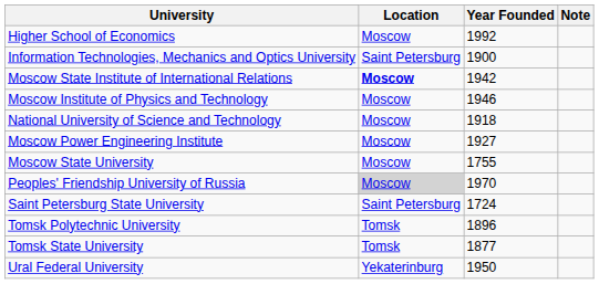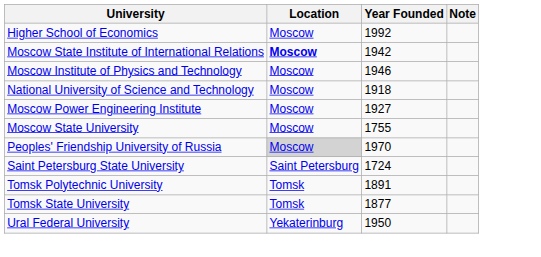- row: Information Technologies, Mechanics and Optics University | Saint Petersburg | 1900
Tomsk Polytechnic University | Year Founded: 1896 -> 1891
